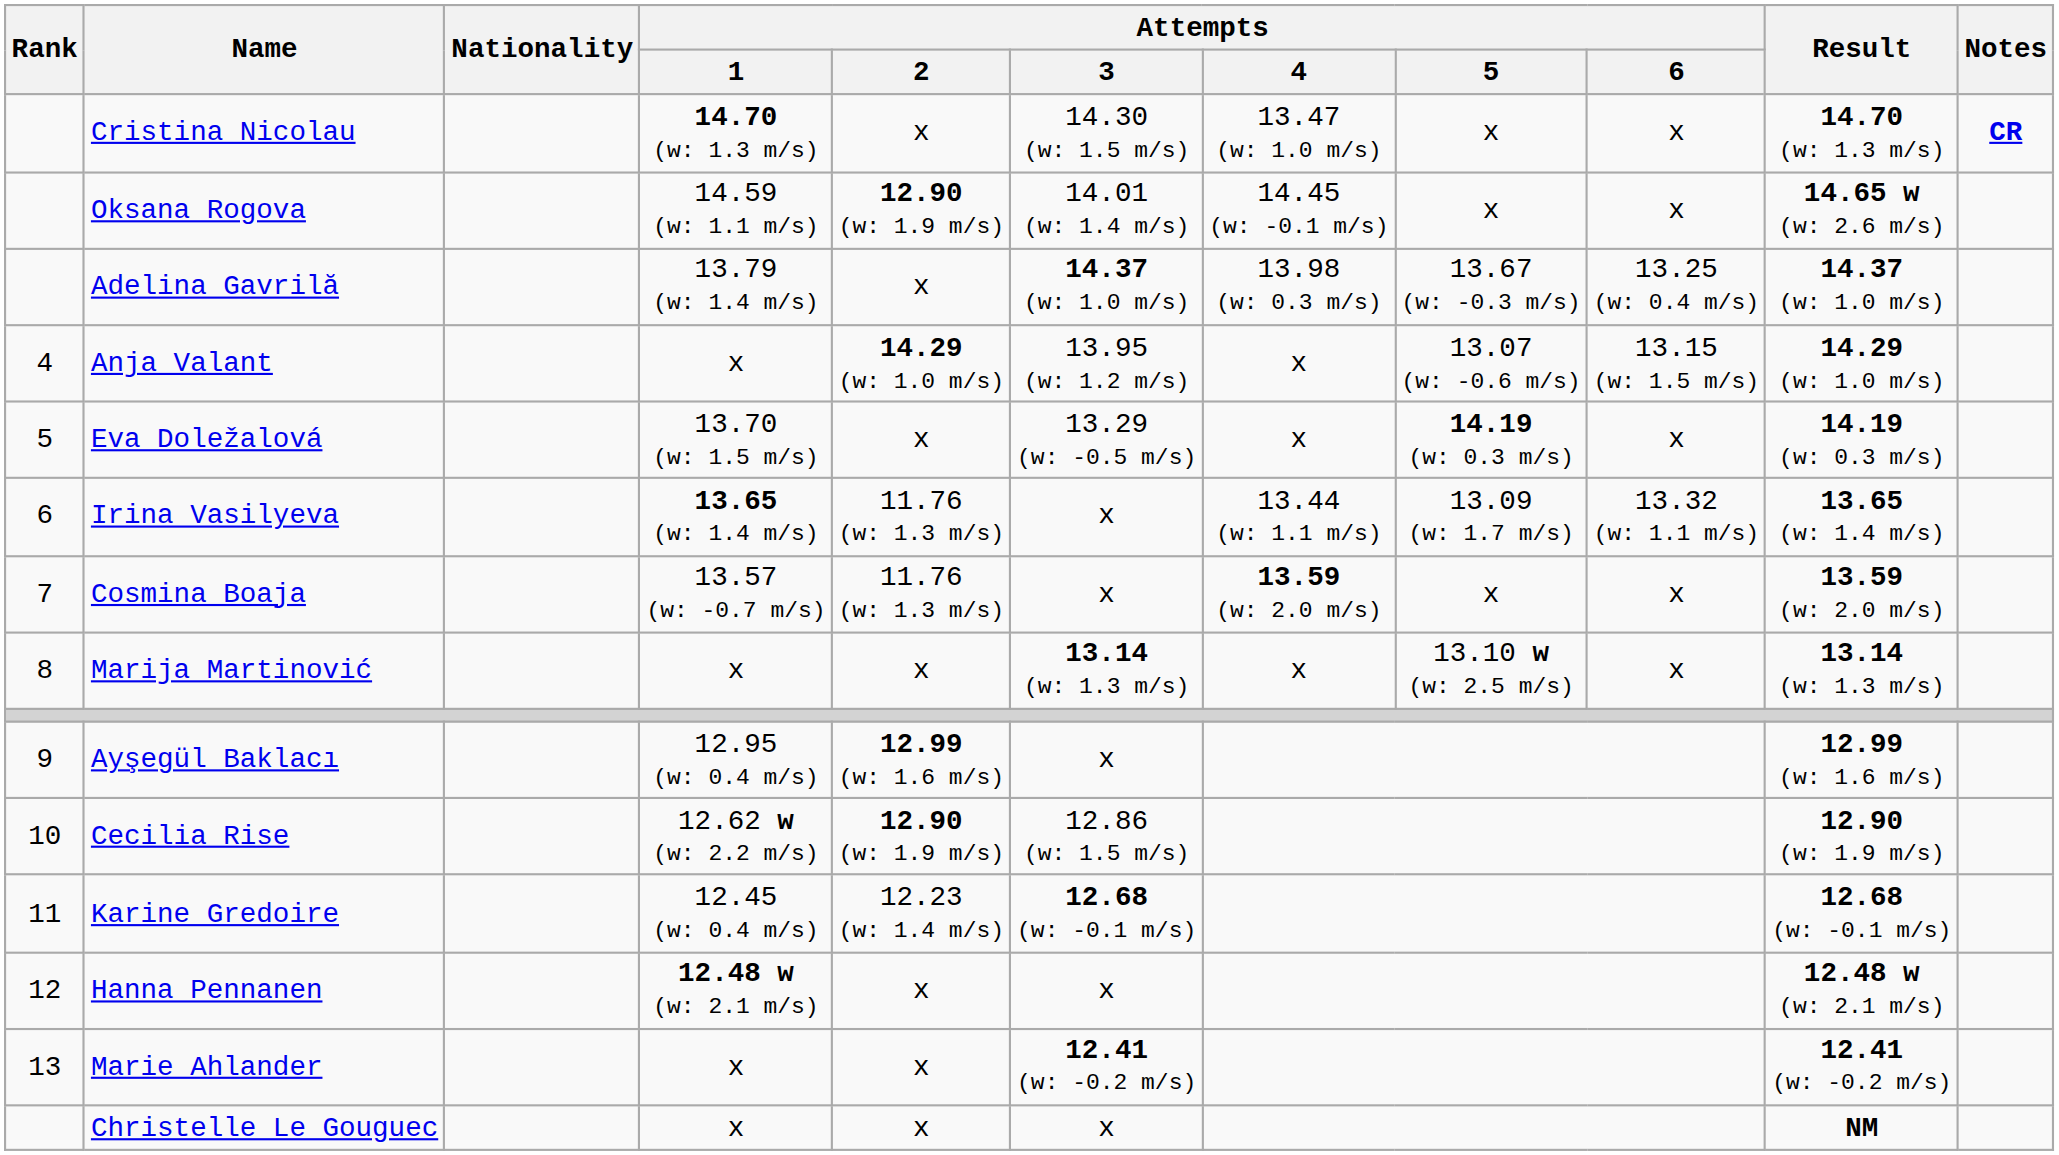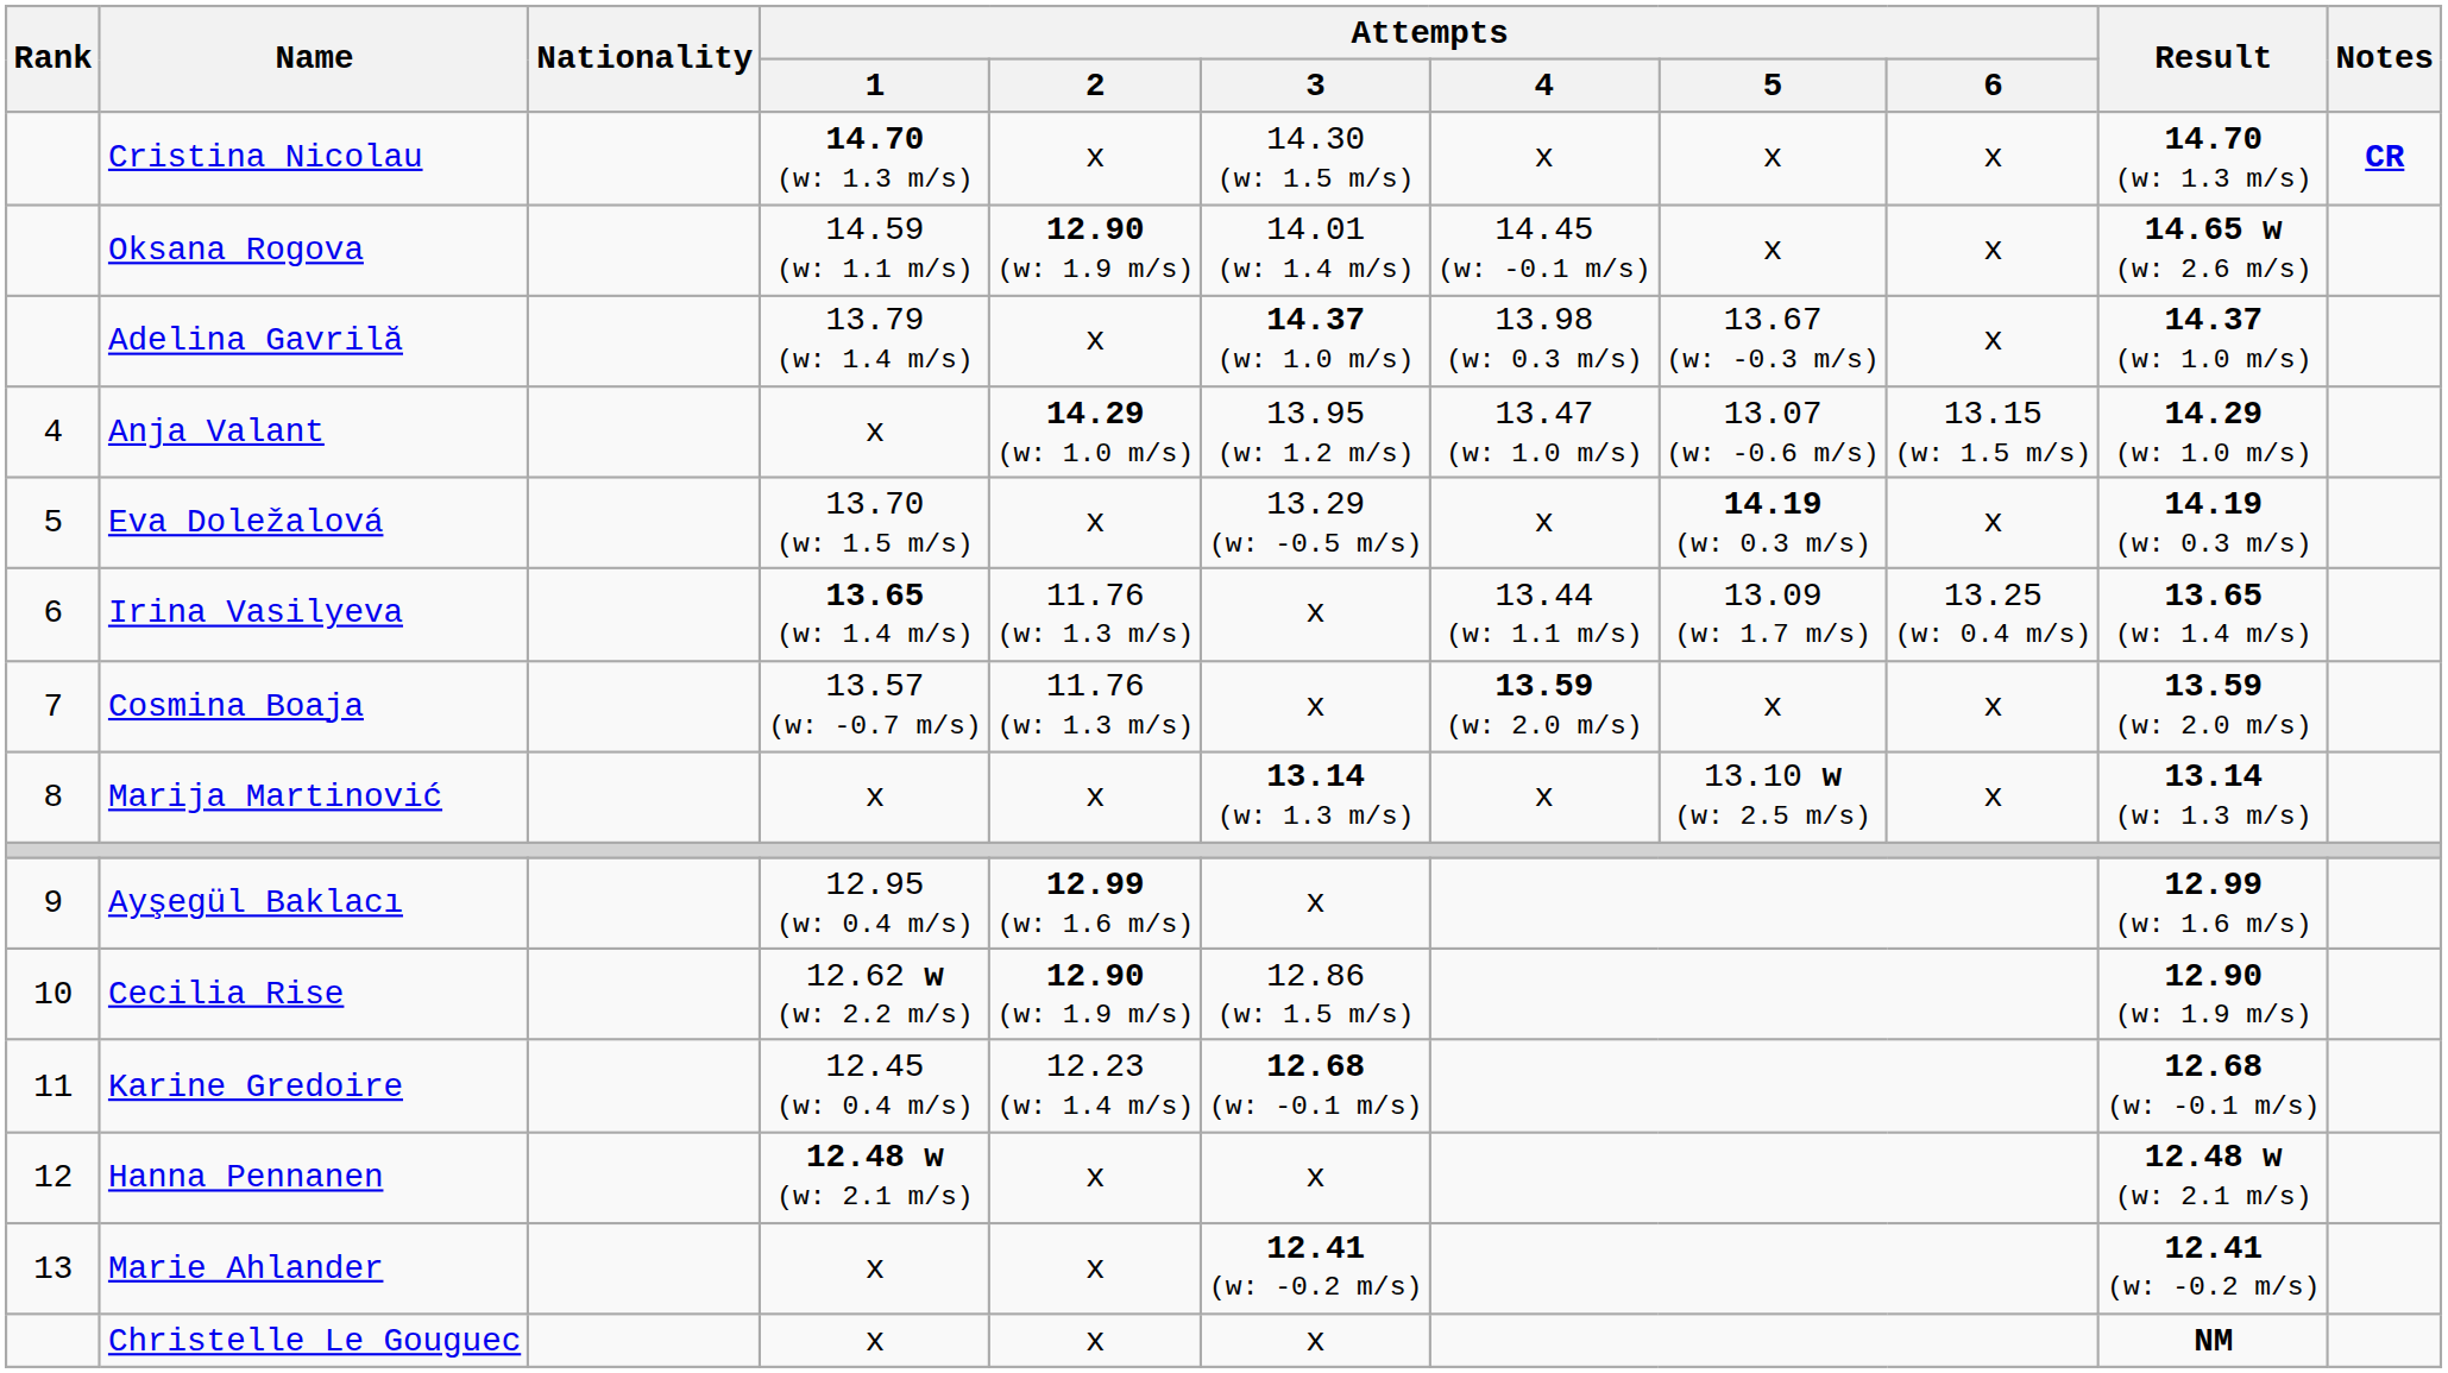Cristina Nicolau | Attempts / 4: 13.47 (w: 1.0 m/s) -> x
Adelina Gavrilă | Attempts / 6: 13.25 (w: 0.4 m/s) -> x
Anja Valant | Attempts / 4: x -> 13.47 (w: 1.0 m/s)
Irina Vasilyeva | Attempts / 6: 13.32 (w: 1.1 m/s) -> 13.25 (w: 0.4 m/s)
